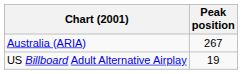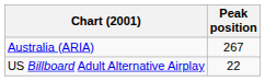US Billboard Adult Alternative Airplay | Peak position: 19 -> 22
